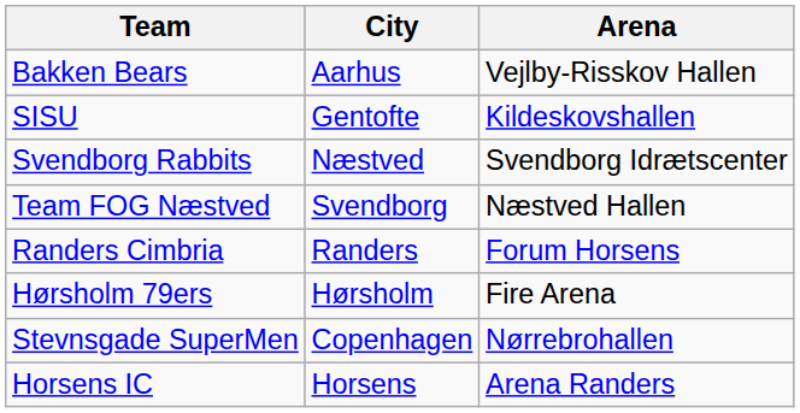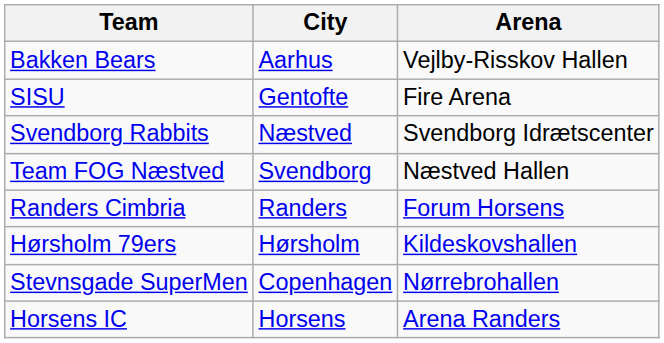SISU | Arena: Kildeskovshallen -> Fire Arena
Hørsholm 79ers | Arena: Fire Arena -> Kildeskovshallen
